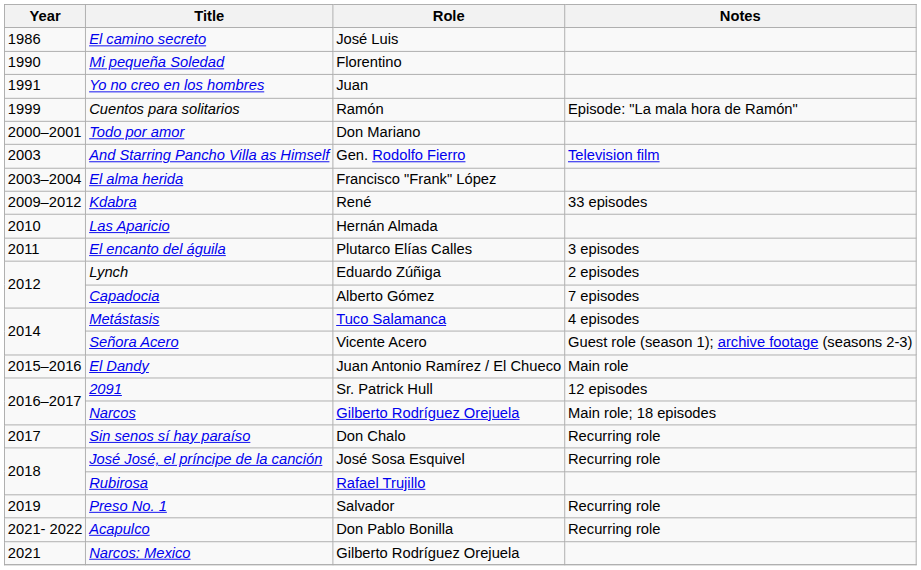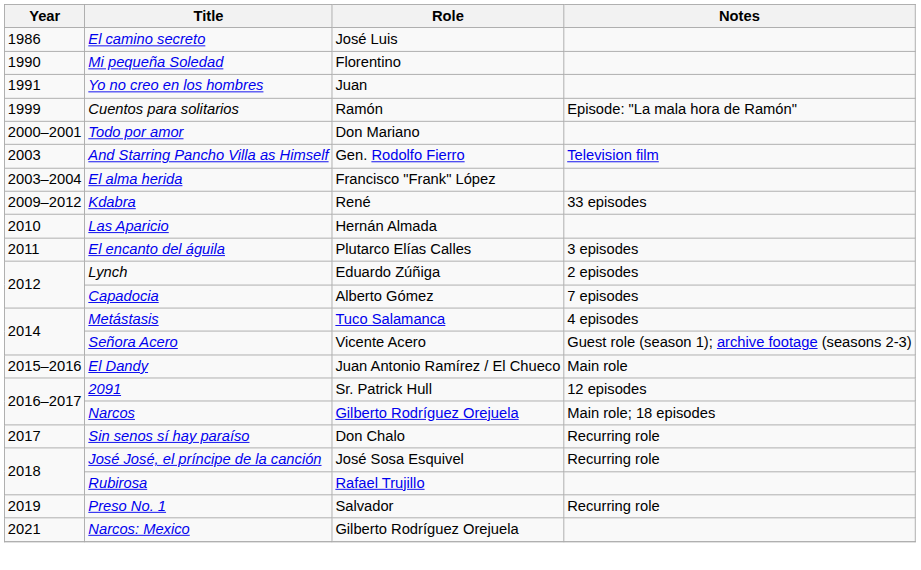- row: 2021- 2022 | Acapulco | Don Pablo Bonilla | Recurring role
